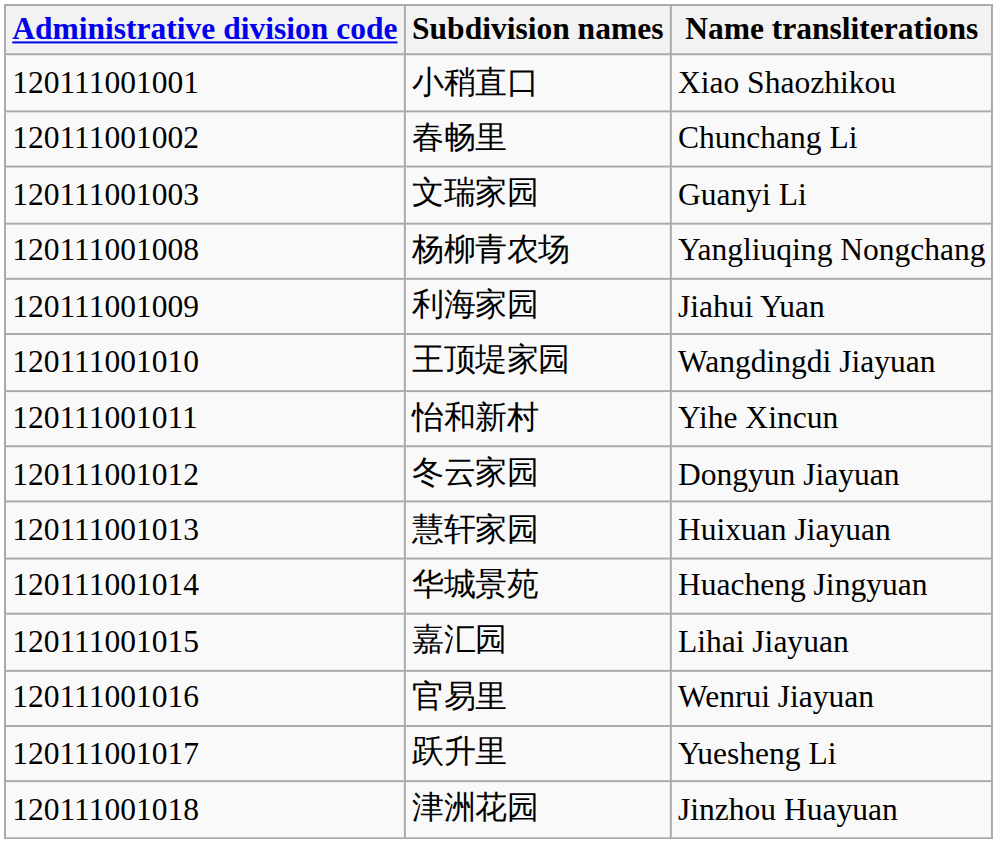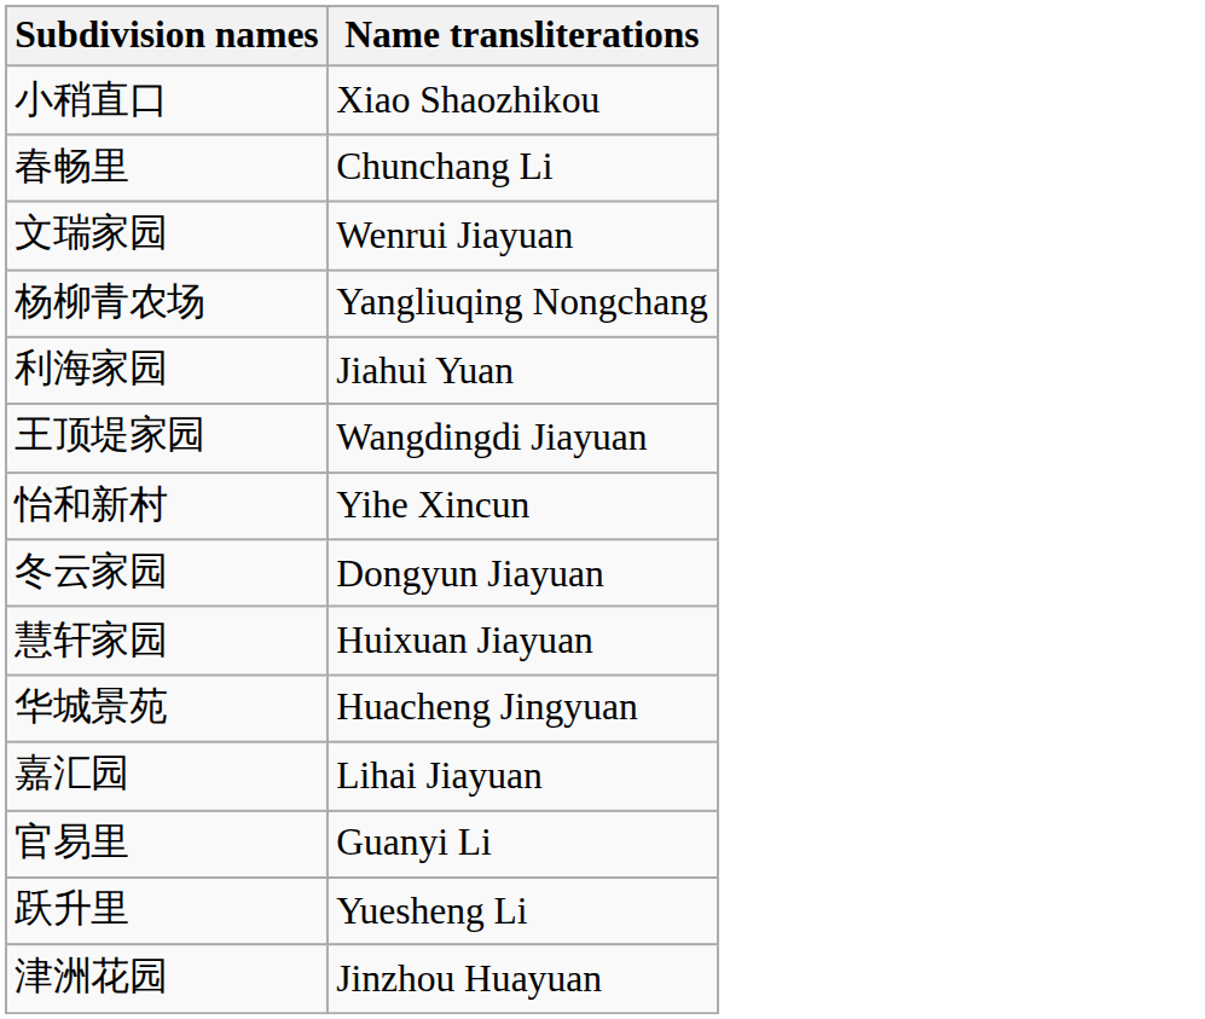- column: Administrative division code | 120111001001 | 120111001002 | 120111001003 | 120111001008 | 120111001009 | 120111001010 | 120111001011 | 120111001012 | 120111001013 | 120111001014 | 120111001015 | 120111001016 | 120111001017 | 120111001018
文瑞家园 | Name transliterations: Guanyi Li -> Wenrui Jiayuan
官易里 | Name transliterations: Wenrui Jiayuan -> Guanyi Li
